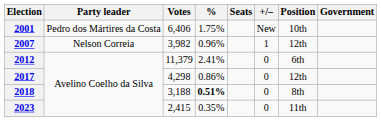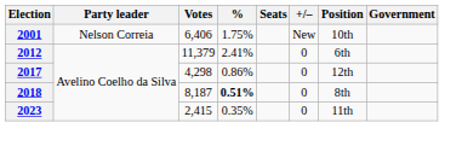2001 | Party leader: Pedro dos Mártires da Costa -> Nelson Correia
- row: 2007 | Nelson Correia | 3,982 | 0.96% | 1 | 12th
2018 | Votes: 3,188 -> 8,187
